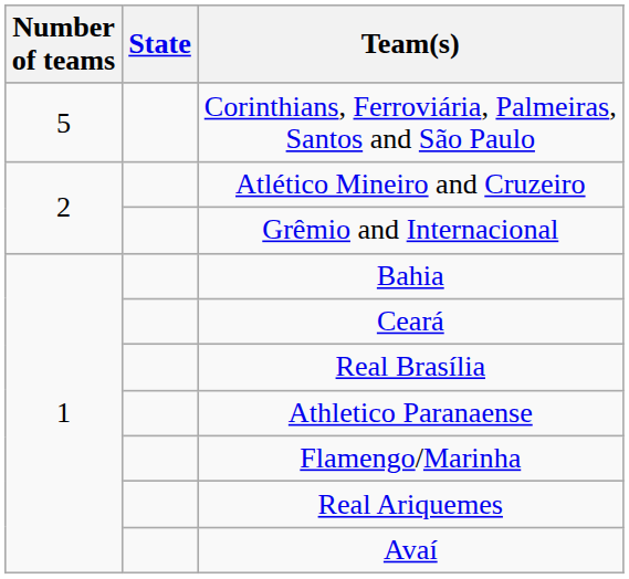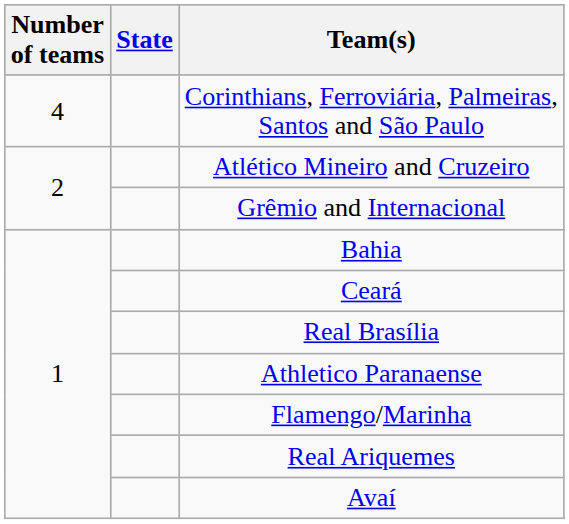Corinthians, Ferroviária, Palmeiras, Santos and São Paulo | Number of teams: 5 -> 4
